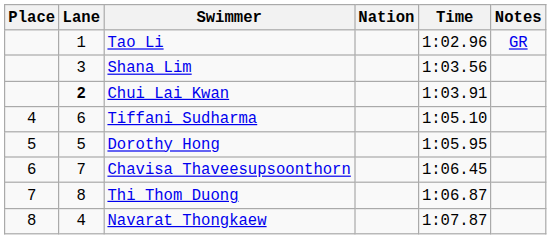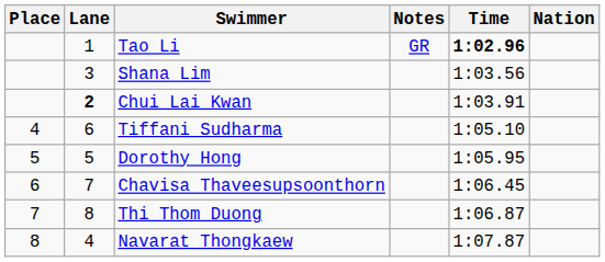columns swapped: Nation <-> Notes
Tao Li | Time: normal -> bold
